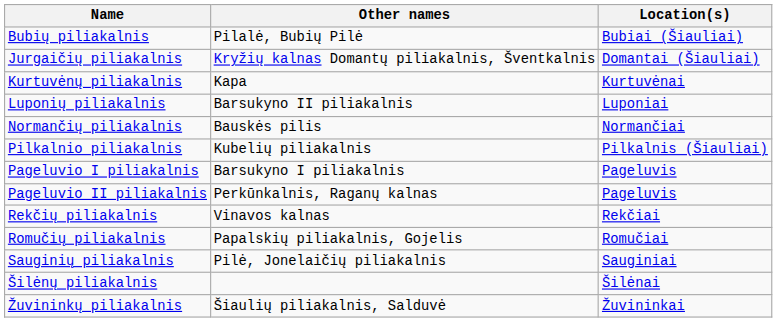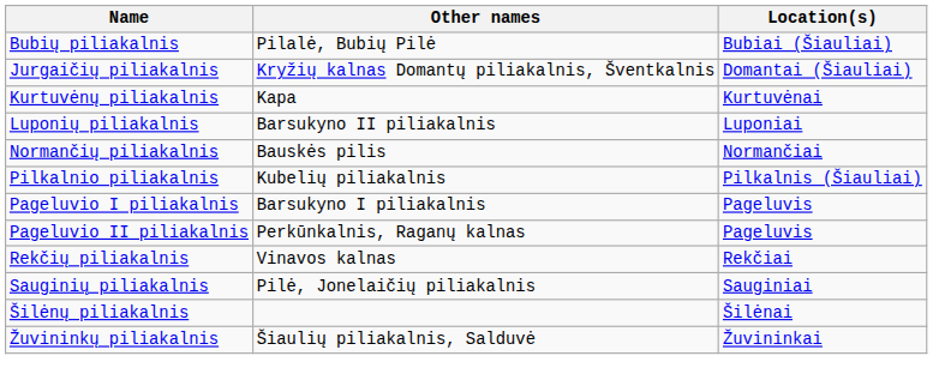- row: Romučių piliakalnis | Papalskių piliakalnis, Gojelis | Romučiai
